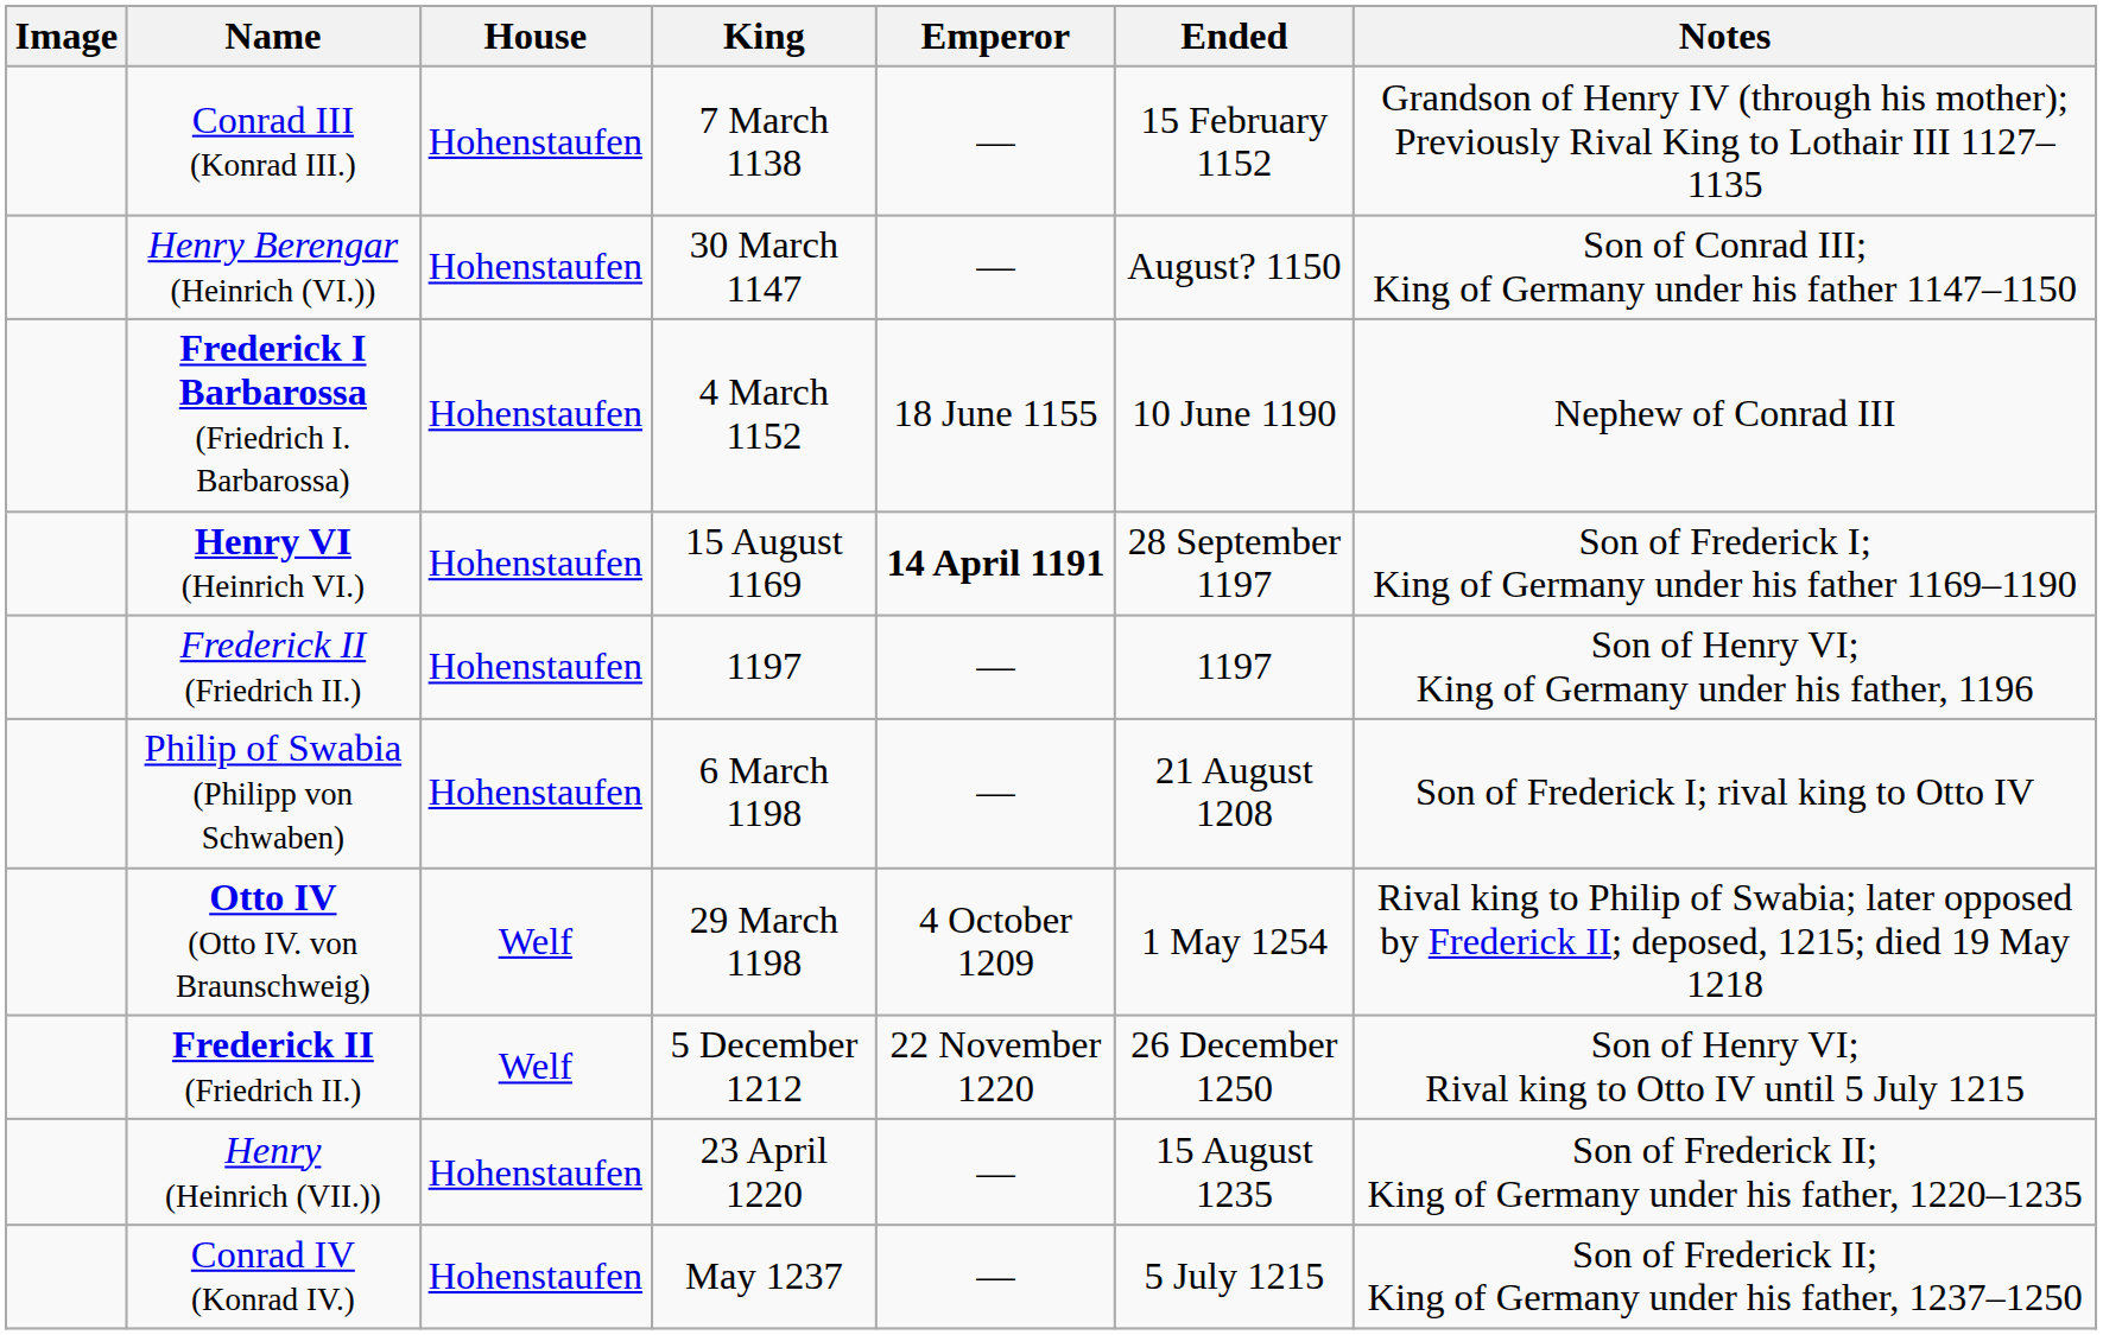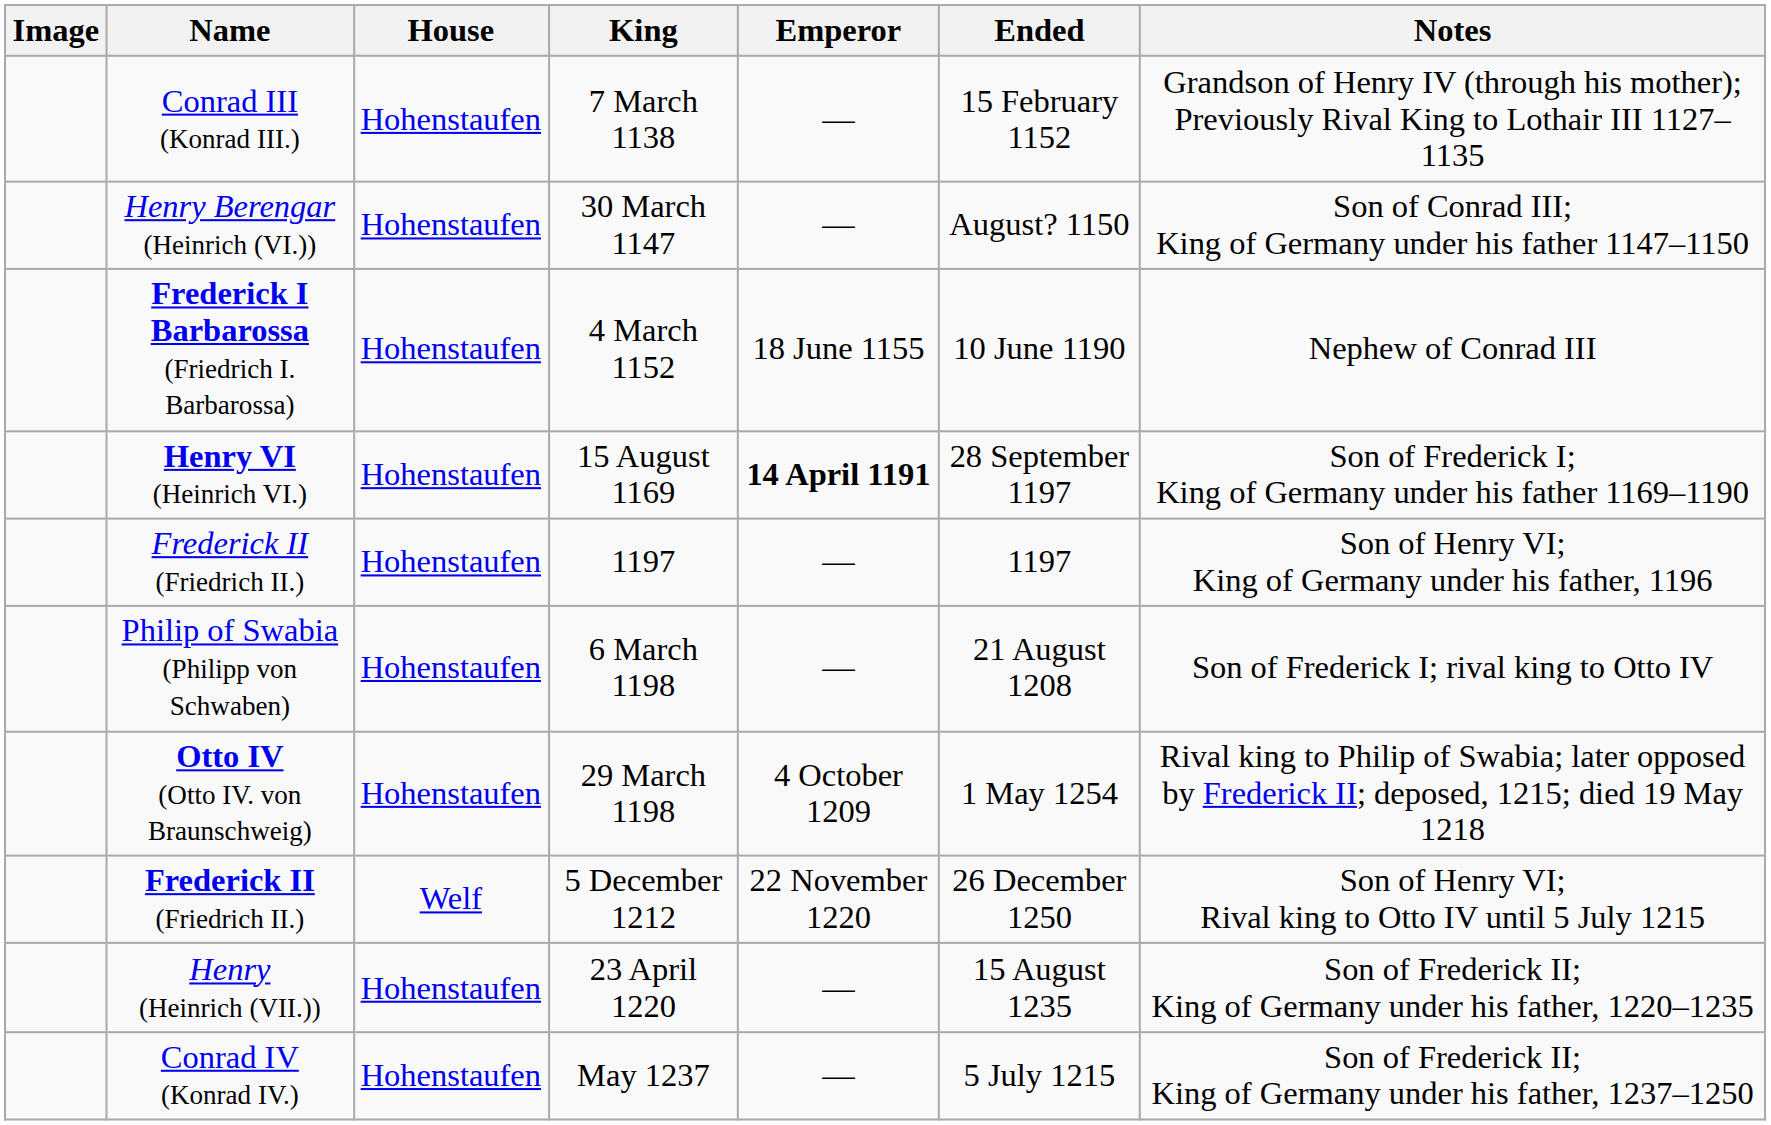29 March 1198 | House: Welf -> Hohenstaufen
